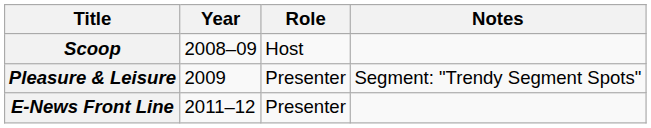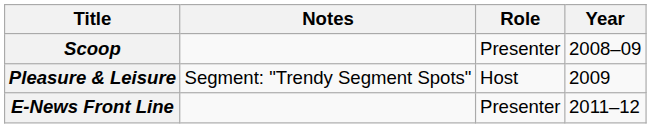columns swapped: Year <-> Notes
Scoop | Role: Host -> Presenter
Pleasure & Leisure | Role: Presenter -> Host
